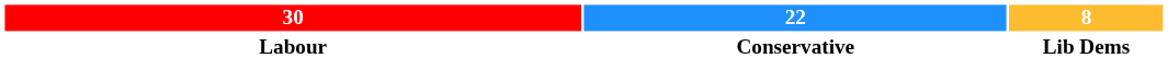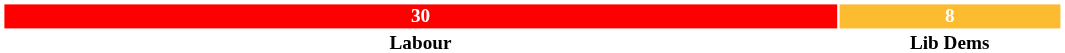- column: 22 | Conservative
